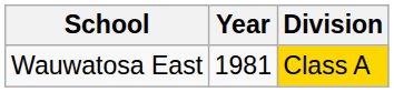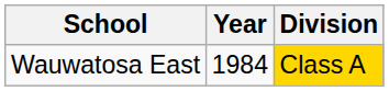Wauwatosa East | Year: 1981 -> 1984
